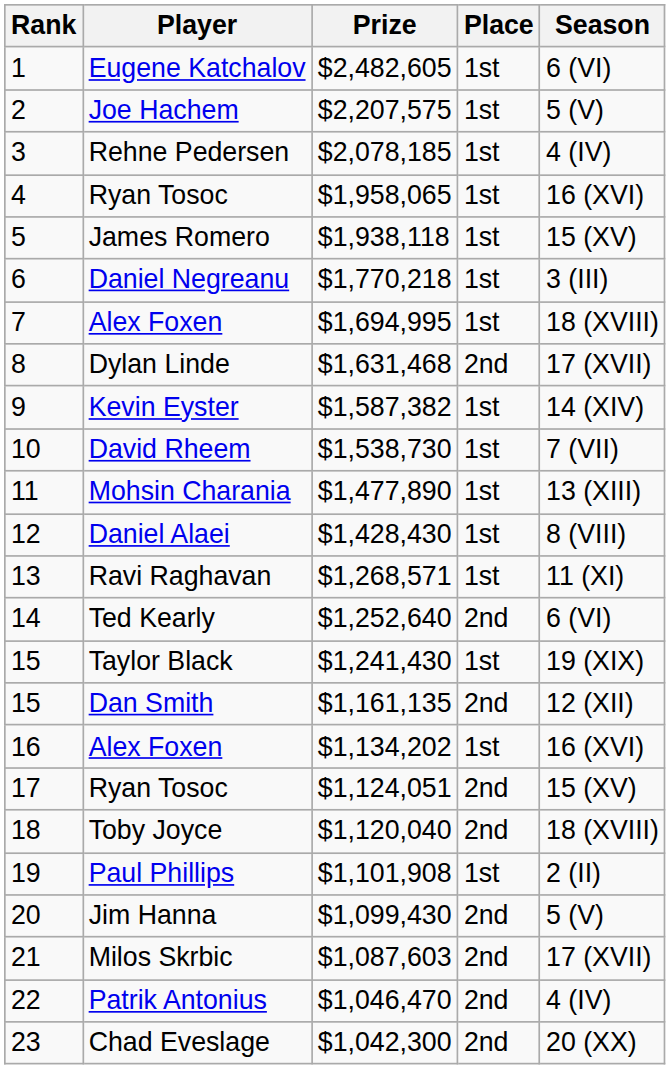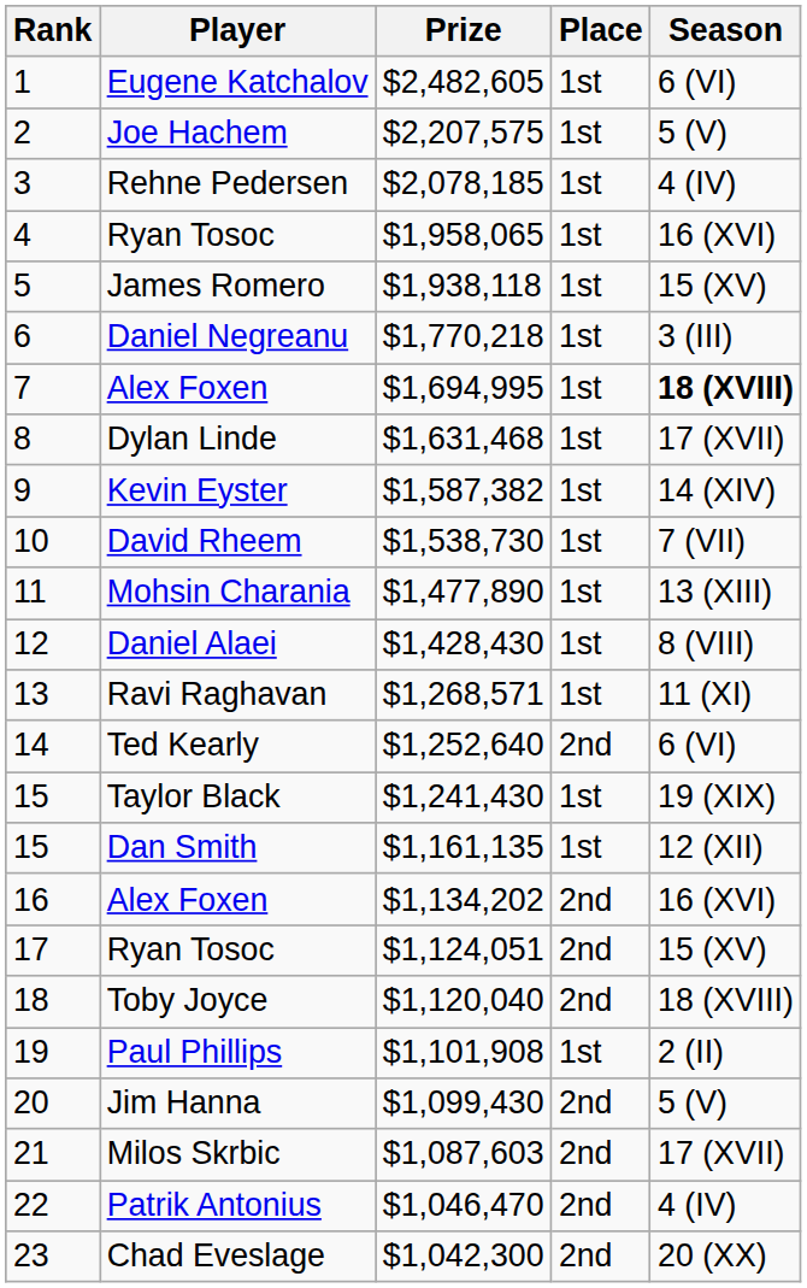Alex Foxen / $1,694,995 | Season: normal -> bold
Dylan Linde | Place: 2nd -> 1st
Dan Smith | Place: 2nd -> 1st
Alex Foxen / $1,134,202 | Place: 1st -> 2nd
